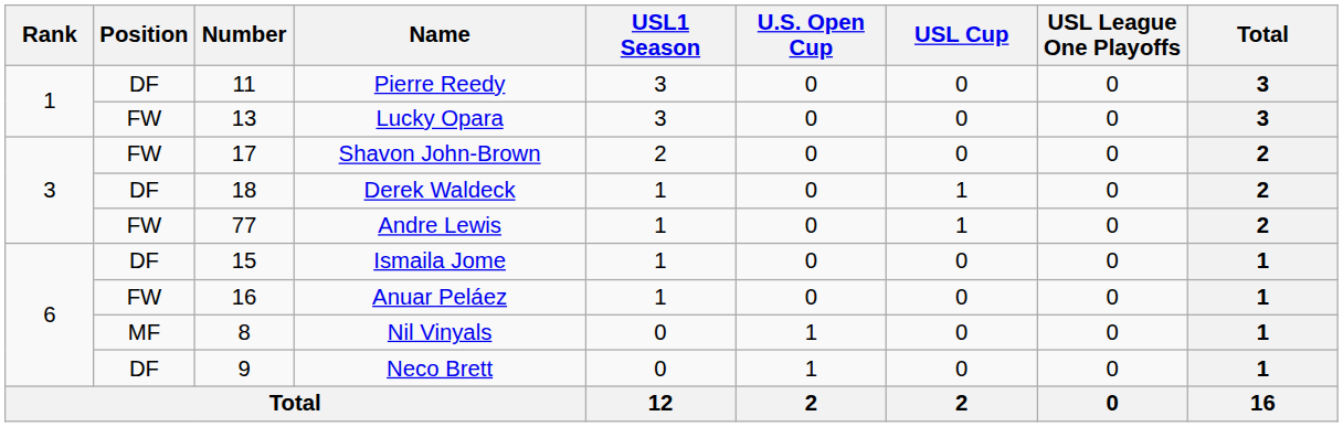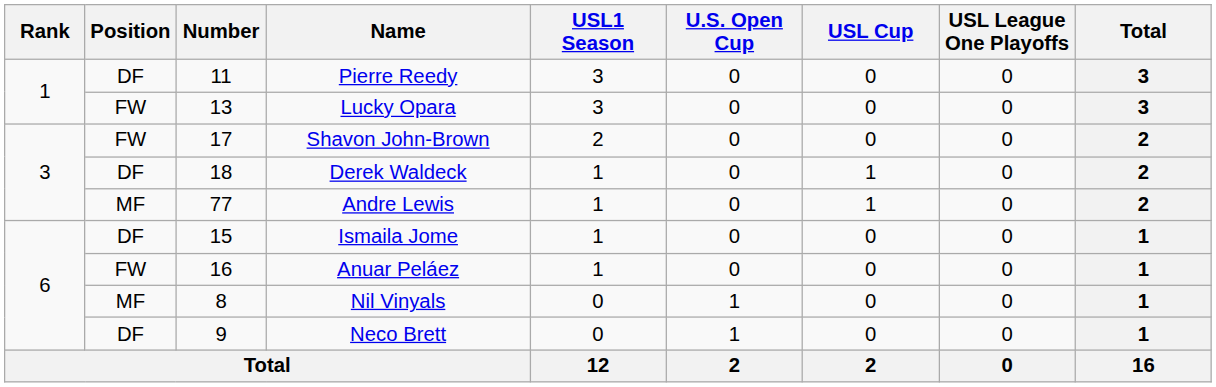Andre Lewis | Position: FW -> MF
